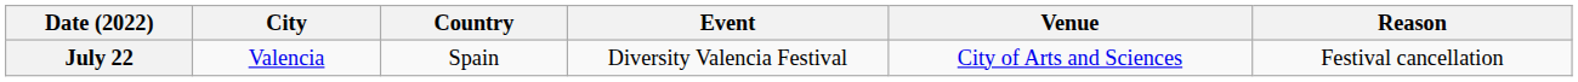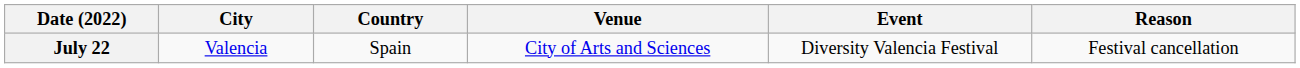columns swapped: Event <-> Venue
